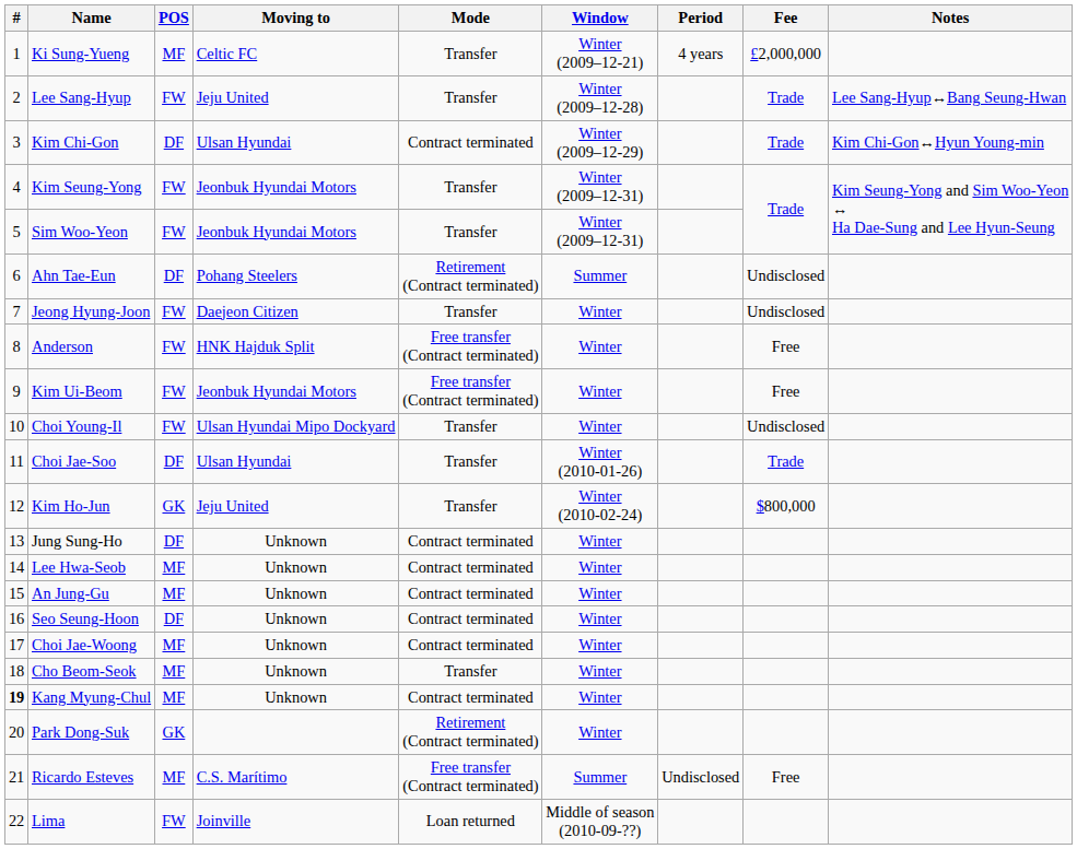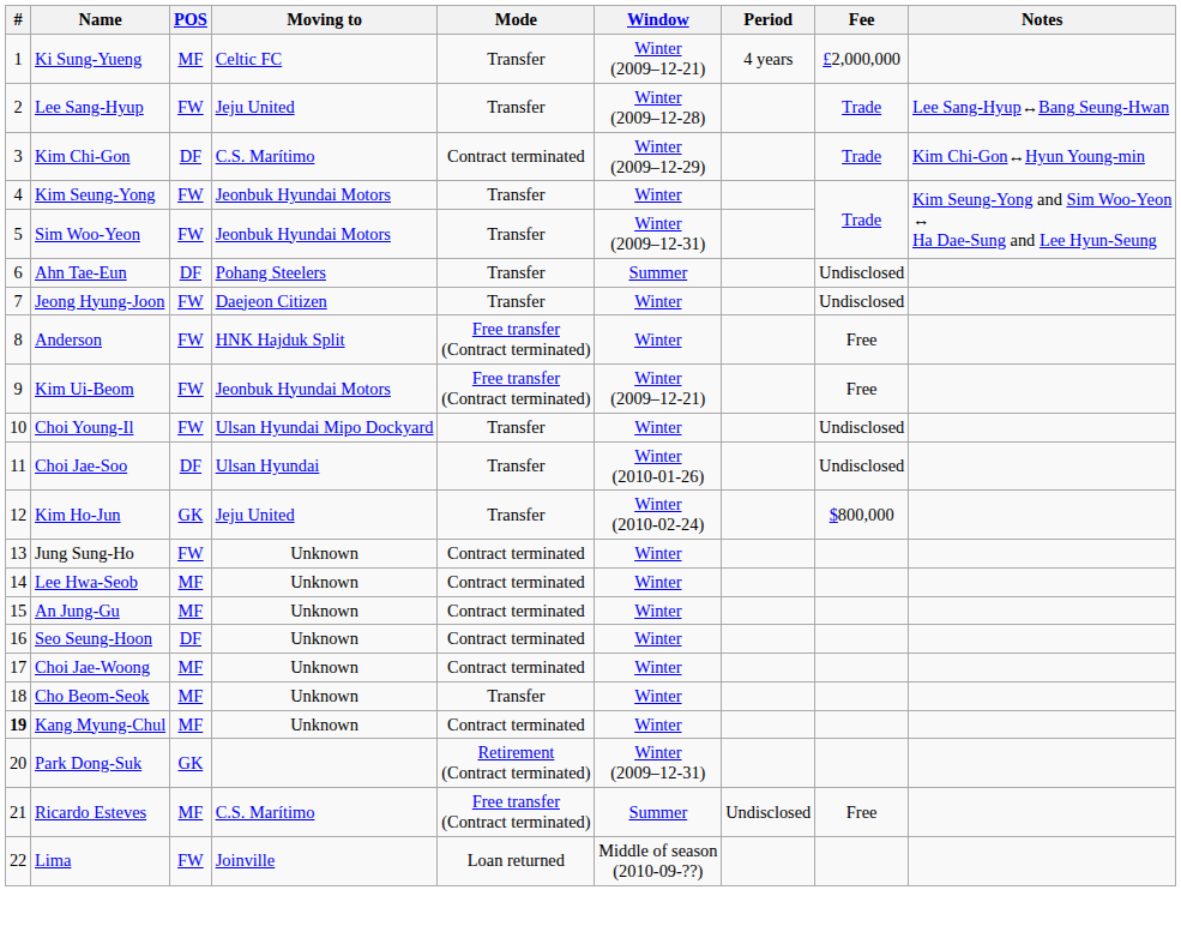Kim Chi-Gon | Moving to: Ulsan Hyundai -> C.S. Marítimo
Kim Seung-Yong | Window: Winter (2009–12-31) -> Winter
Ahn Tae-Eun | Mode: Retirement (Contract terminated) -> Transfer
Kim Ui-Beom | Window: Winter -> Winter (2009–12-21)
Choi Jae-Soo | Fee: Trade -> Undisclosed
Jung Sung-Ho | POS: DF -> FW
Park Dong-Suk | Window: Winter -> Winter (2009–12-31)
